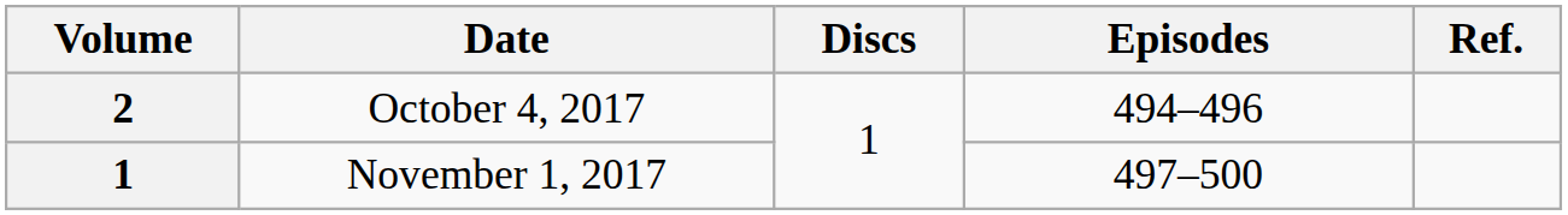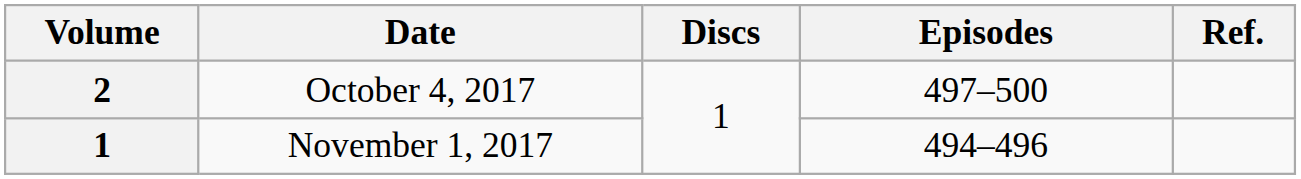October 4, 2017 | Episodes: 494–496 -> 497–500
November 1, 2017 | Episodes: 497–500 -> 494–496
